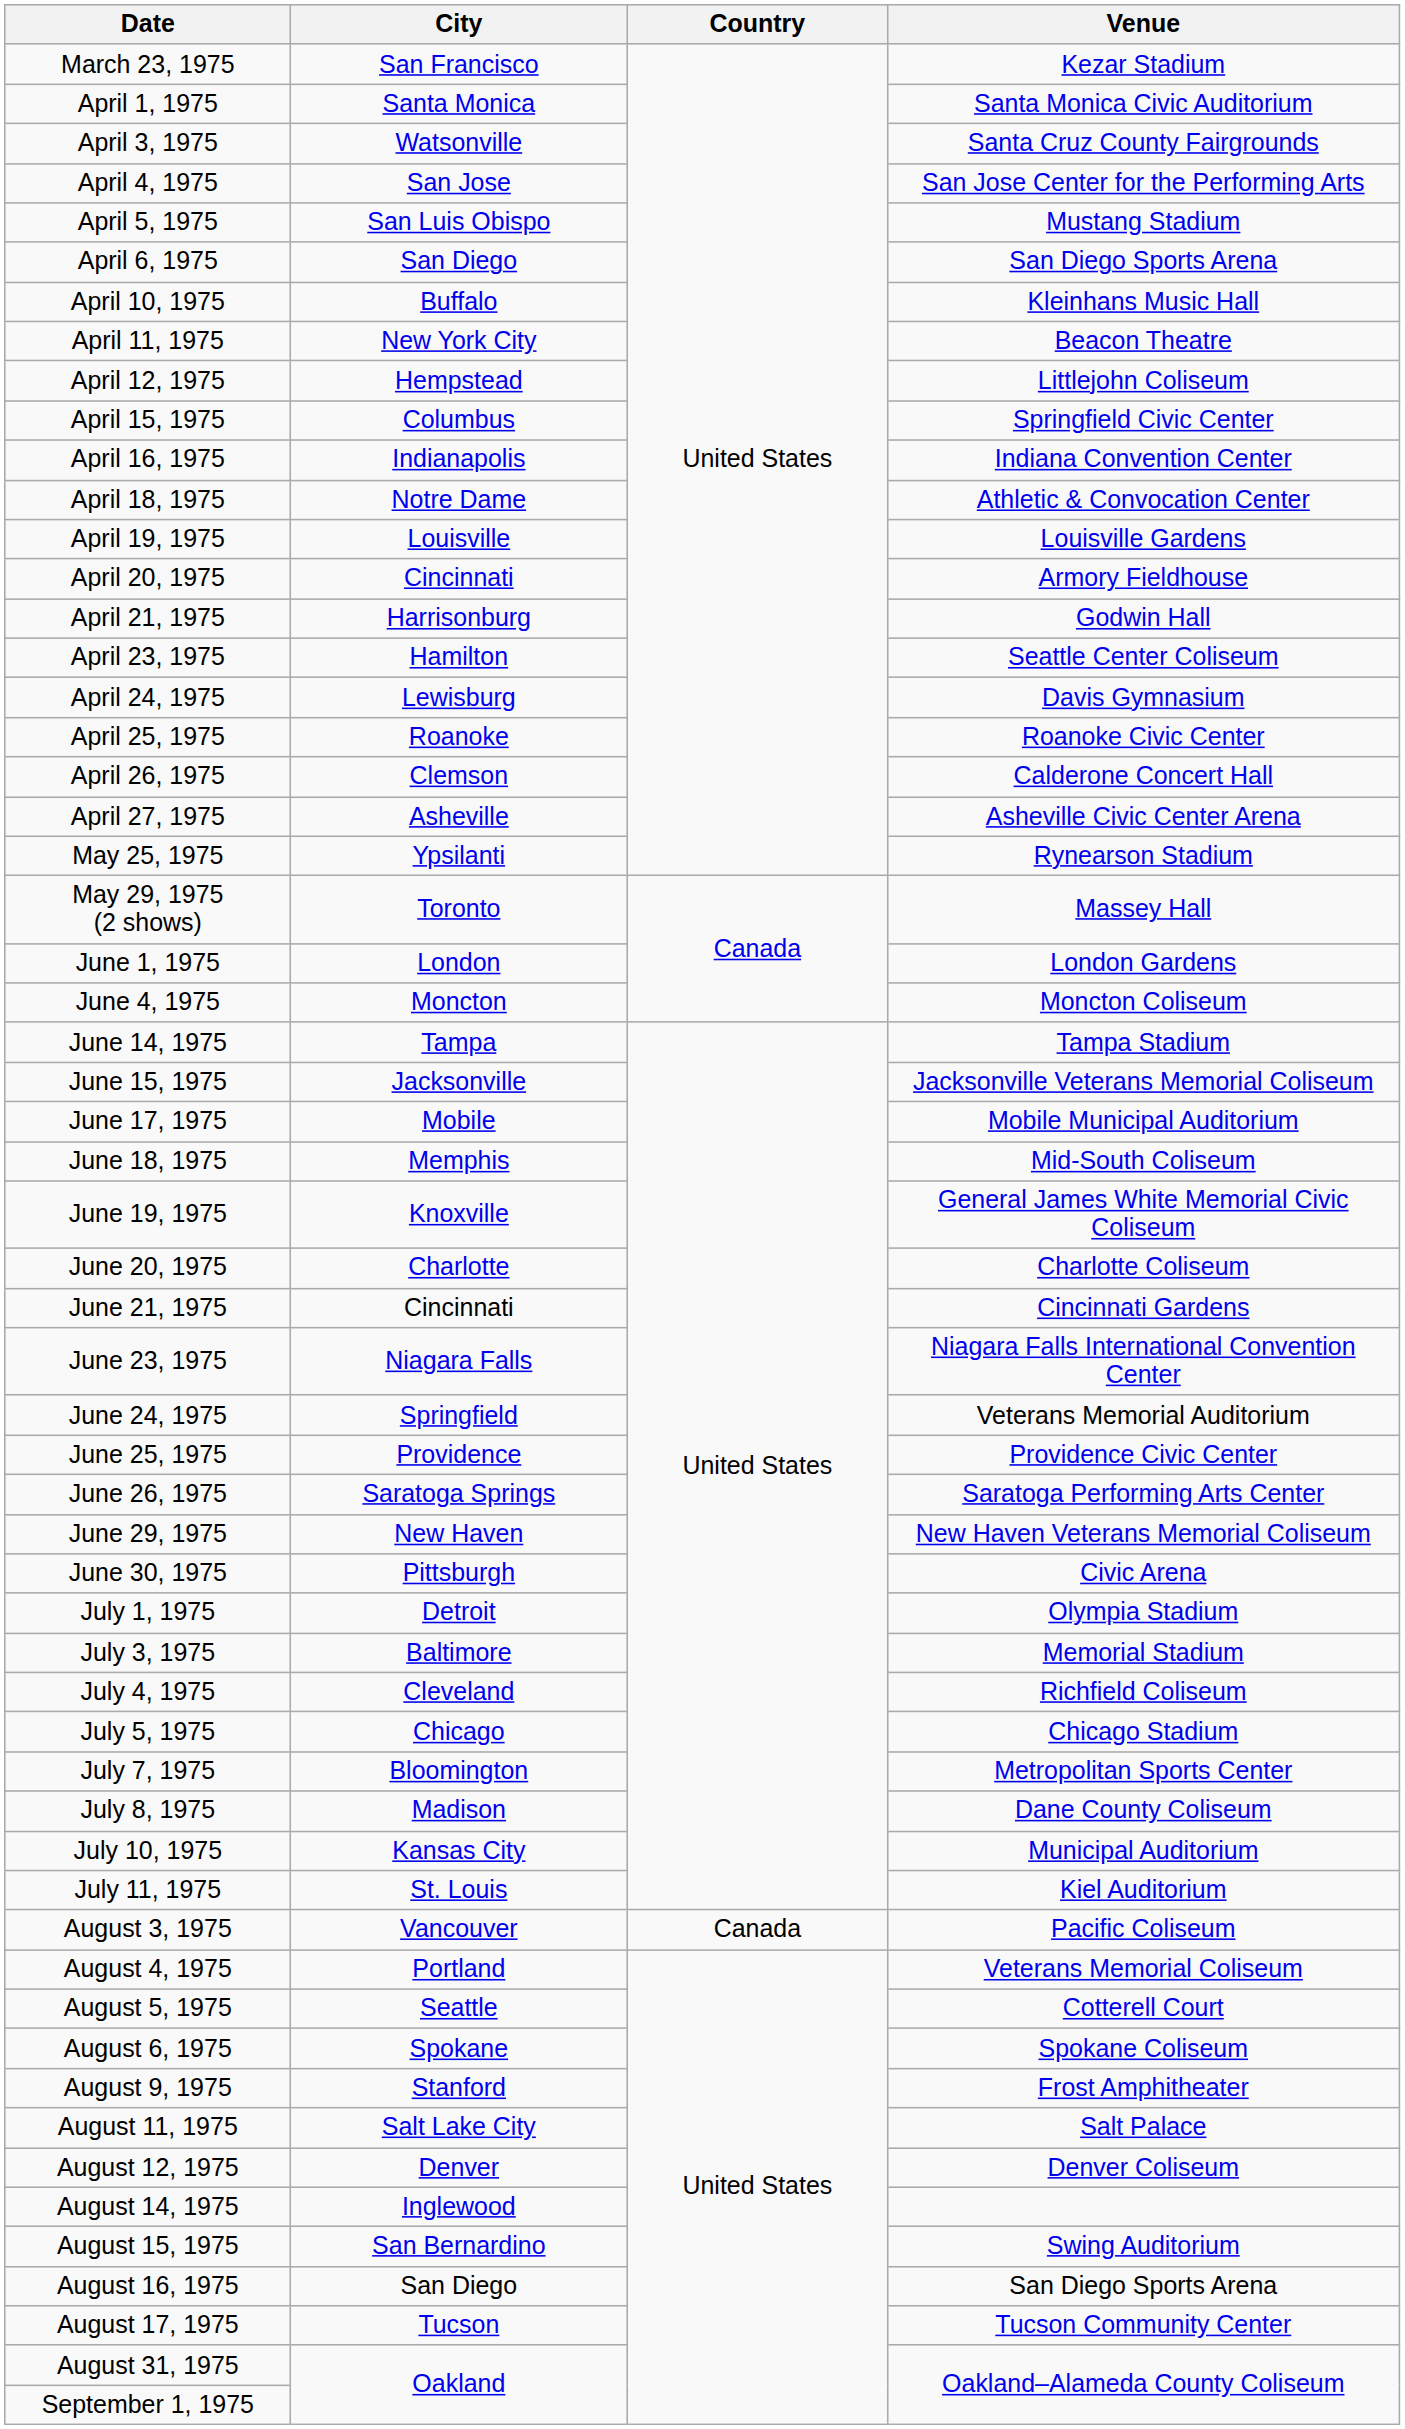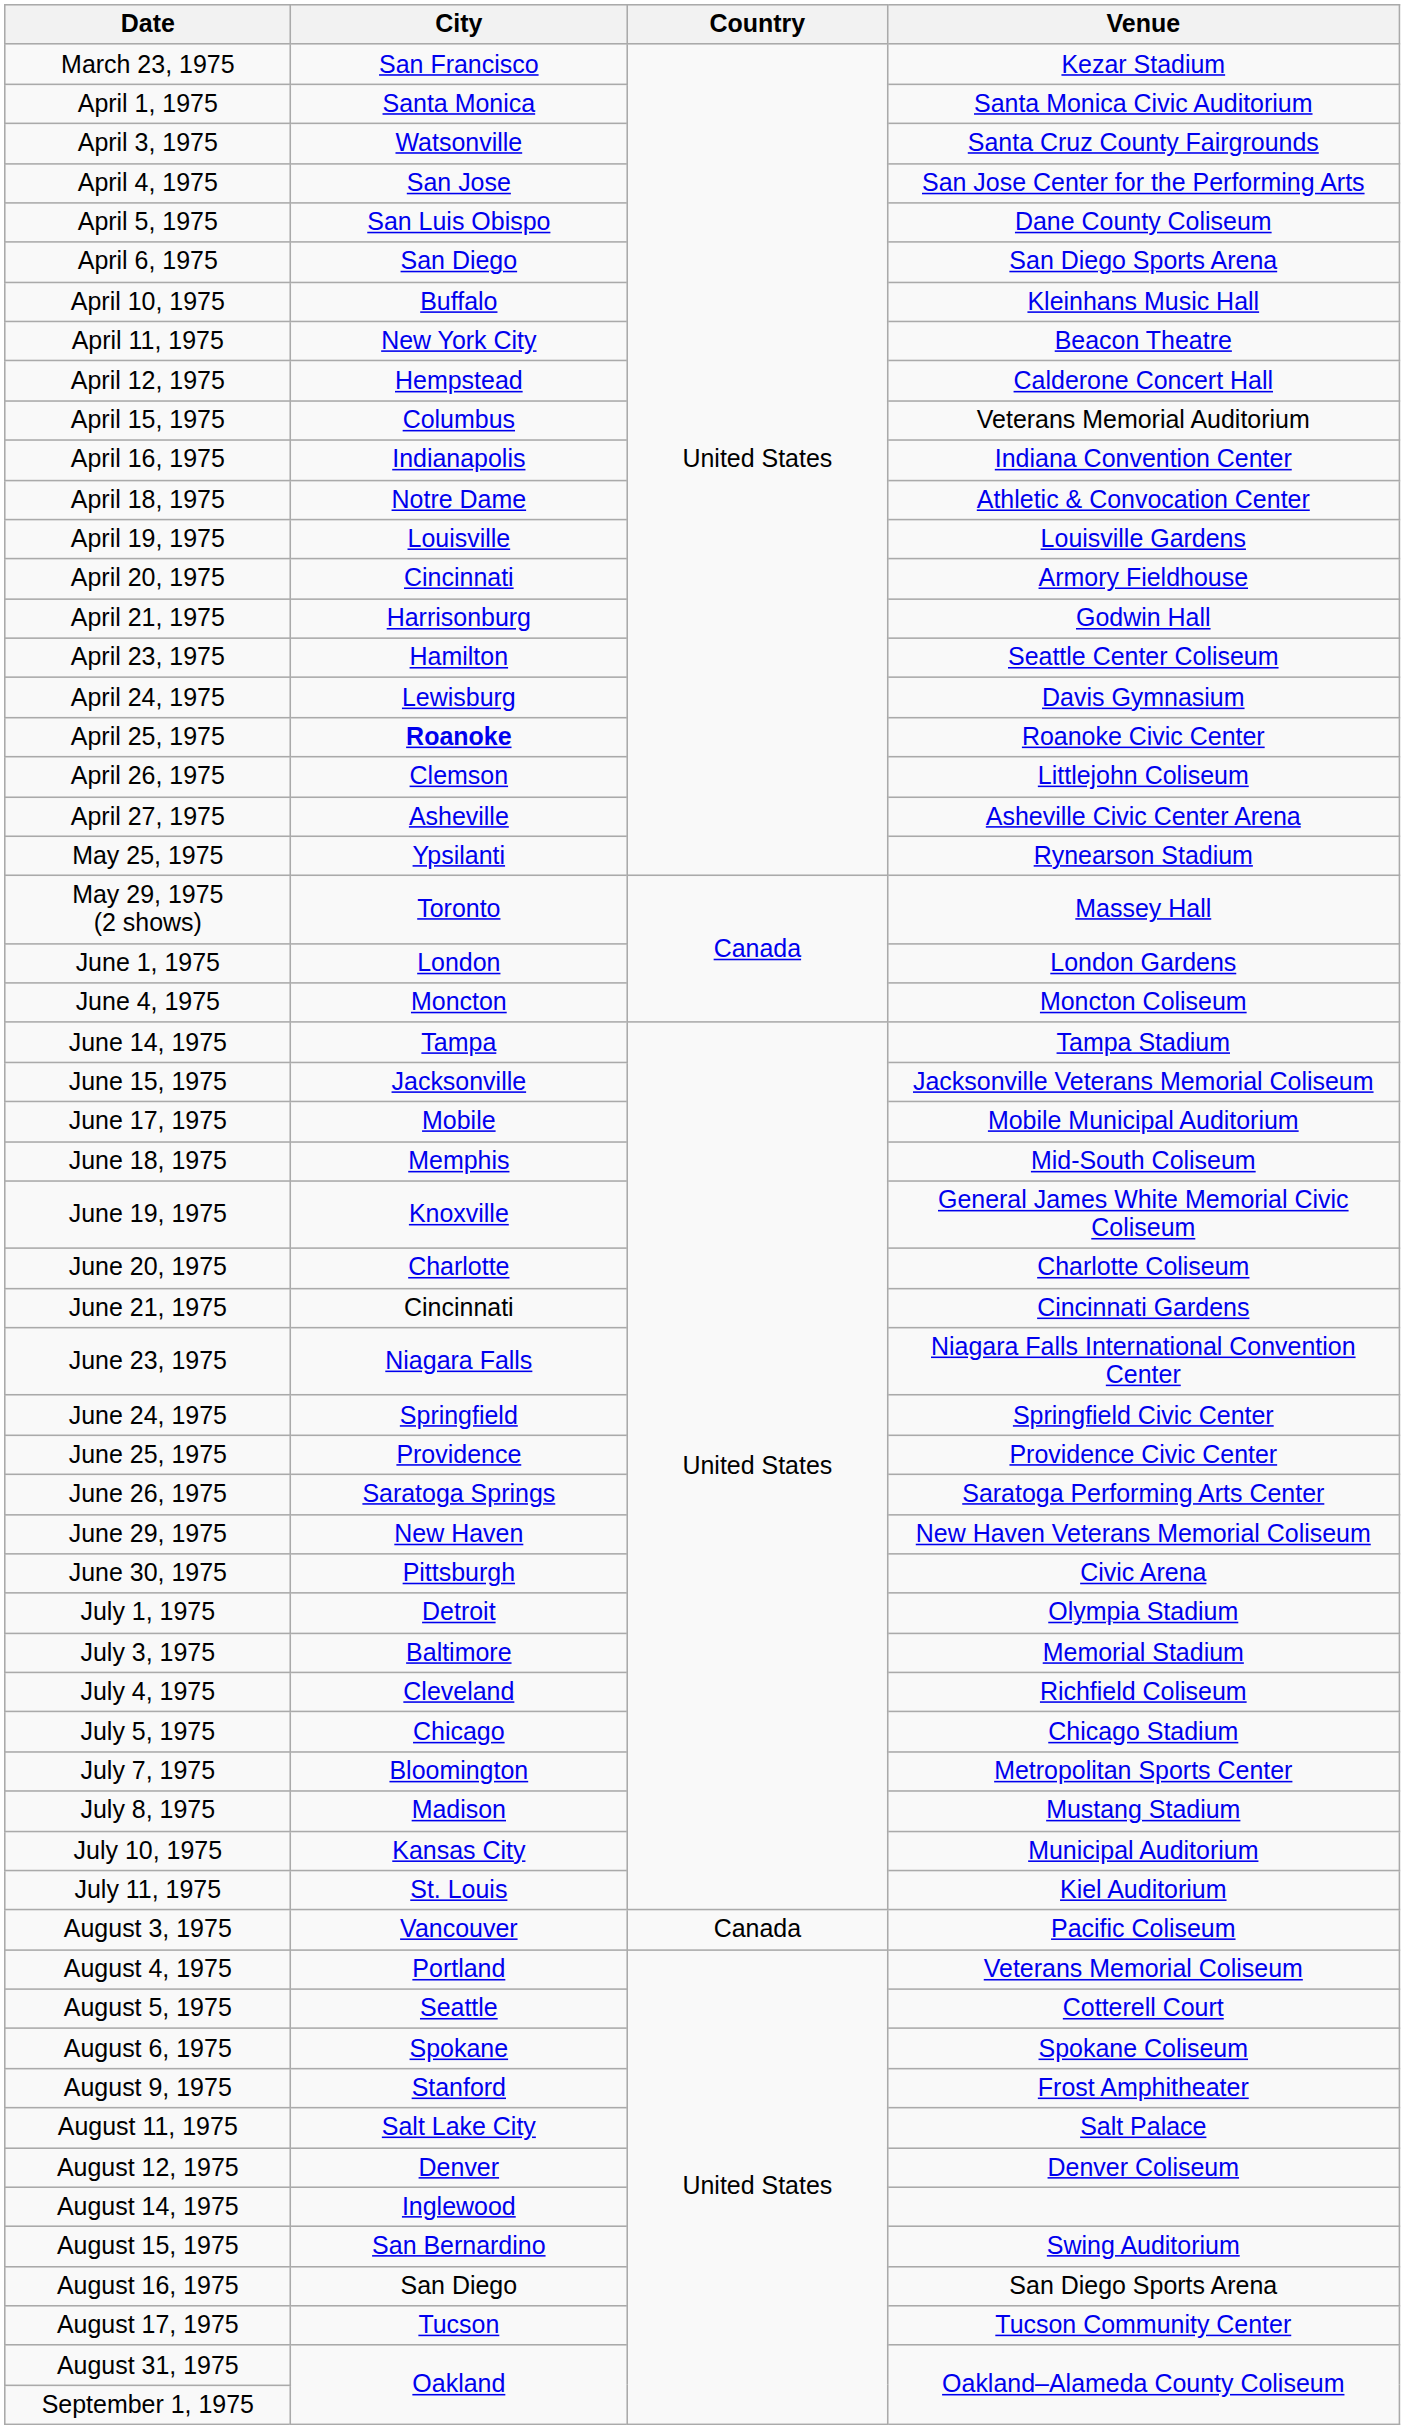April 5, 1975 | Venue: Mustang Stadium -> Dane County Coliseum
April 12, 1975 | Venue: Littlejohn Coliseum -> Calderone Concert Hall
April 15, 1975 | Venue: Springfield Civic Center -> Veterans Memorial Auditorium
April 25, 1975 | City: normal -> bold
April 26, 1975 | Venue: Calderone Concert Hall -> Littlejohn Coliseum
June 24, 1975 | Venue: Veterans Memorial Auditorium -> Springfield Civic Center
July 8, 1975 | Venue: Dane County Coliseum -> Mustang Stadium
